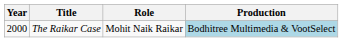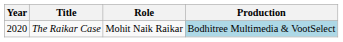The Raikar Case | Year: 2000 -> 2020
